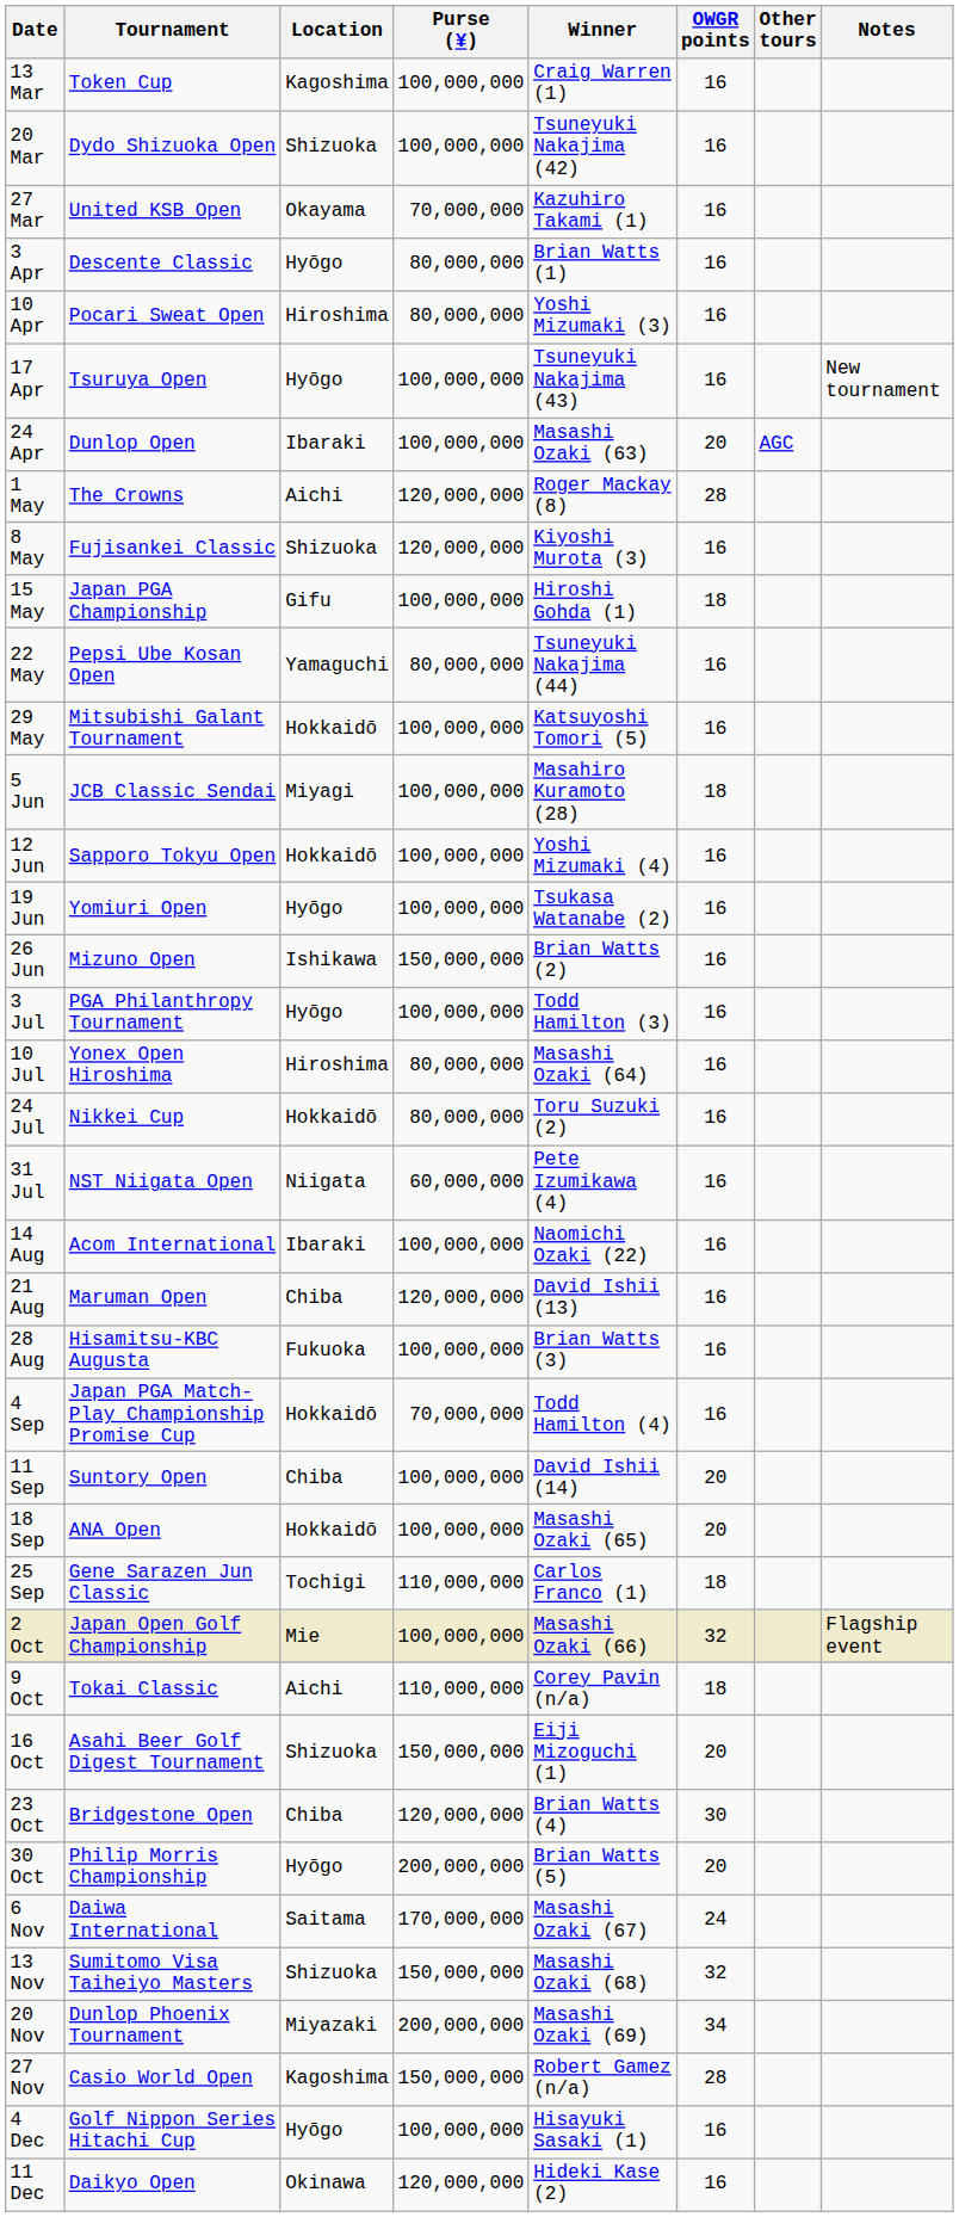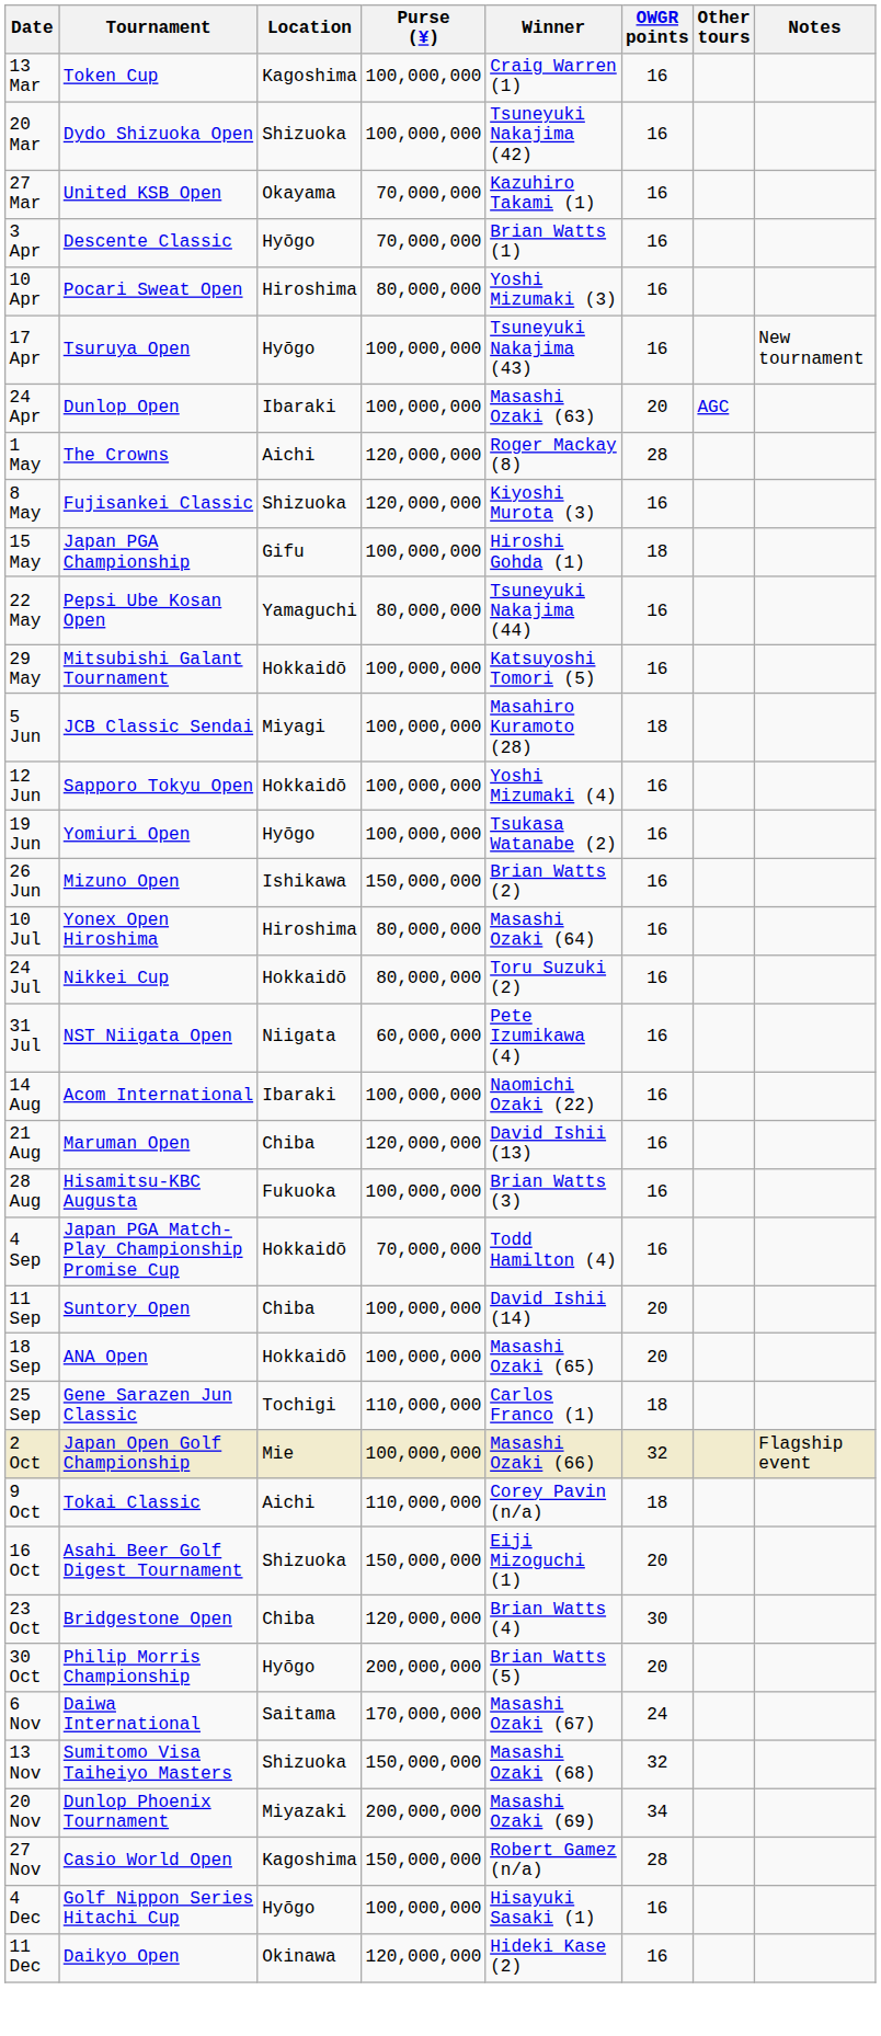3 Apr | Purse (¥): 80,000,000 -> 70,000,000
- row: 3 Jul | PGA Philanthropy Tournament | Hyōgo | 100,000,000 | Todd Hamilton (3) | 16
